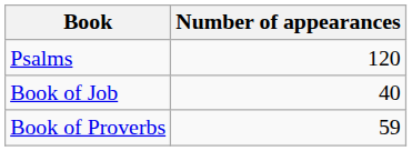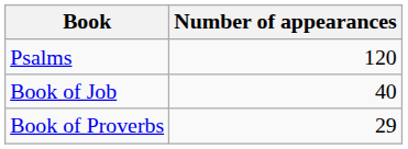Book of Proverbs | Number of appearances: 59 -> 29
